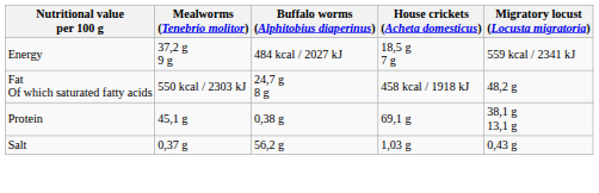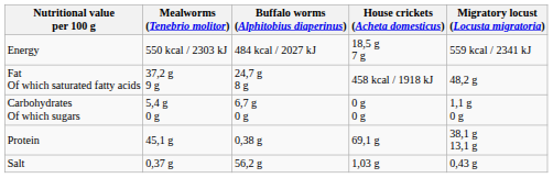Energy | Mealworms (Tenebrio molitor): 37,2 g 9 g -> 550 kcal / 2303 kJ
Fat Of which saturated fatty acids | Mealworms (Tenebrio molitor): 550 kcal / 2303 kJ -> 37,2 g 9 g
+ row: Carbohydrates Of which sugars | 5,4 g 0 g | 6,7 g 0 g | 0 g 0 g | 1,1 g 0 g
